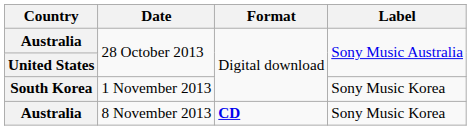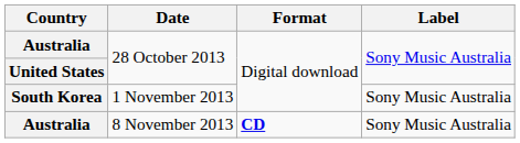1 November 2013 | Label: Sony Music Korea -> Sony Music Australia
8 November 2013 | Label: Sony Music Korea -> Sony Music Australia
